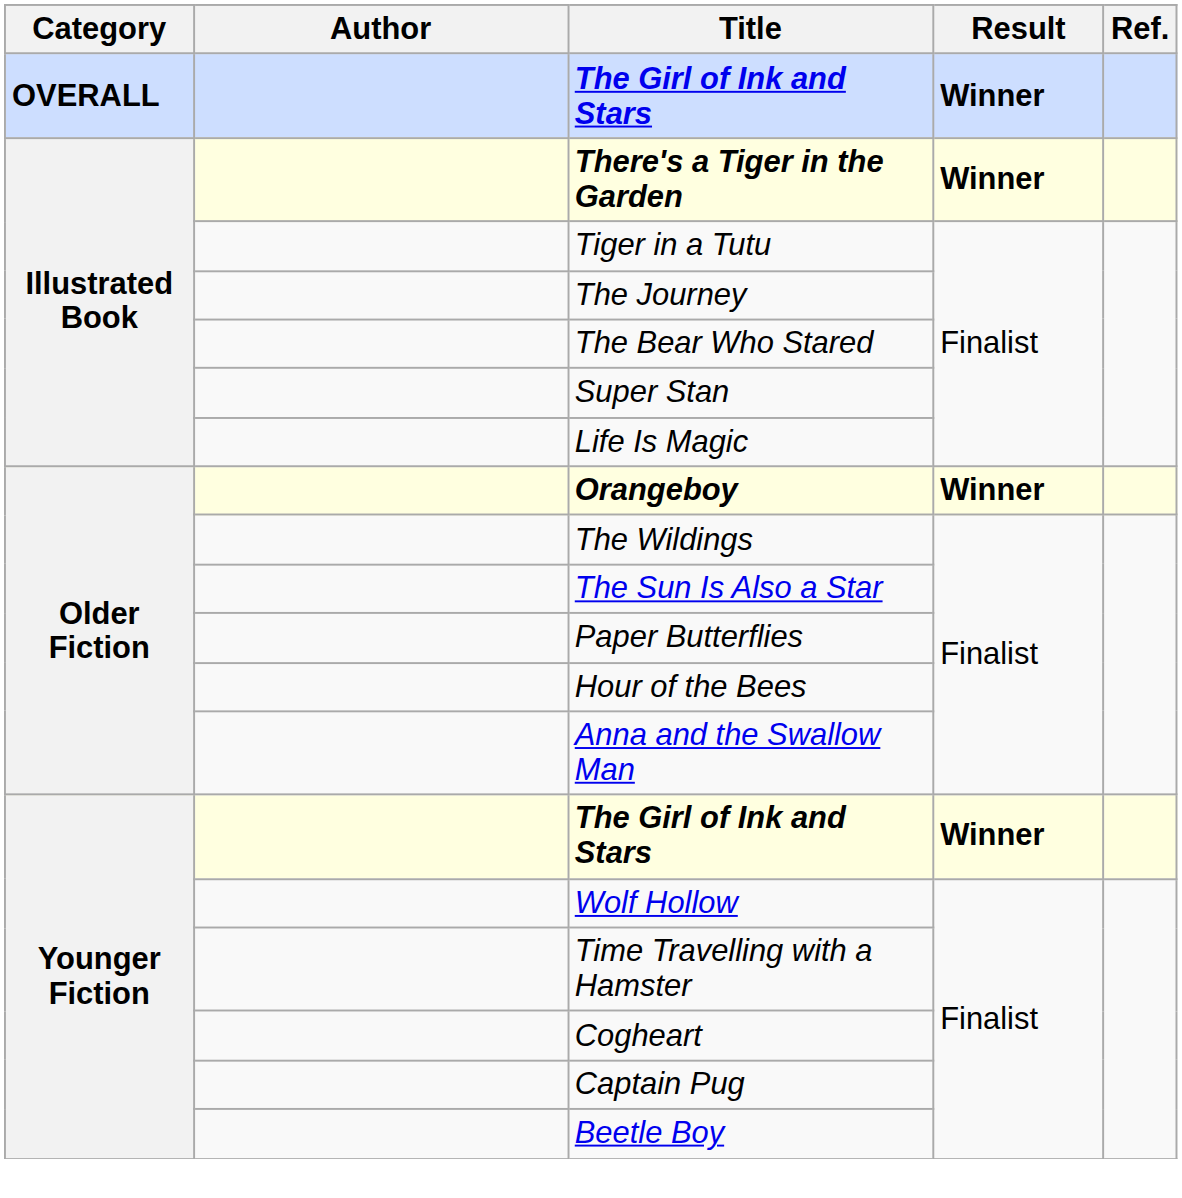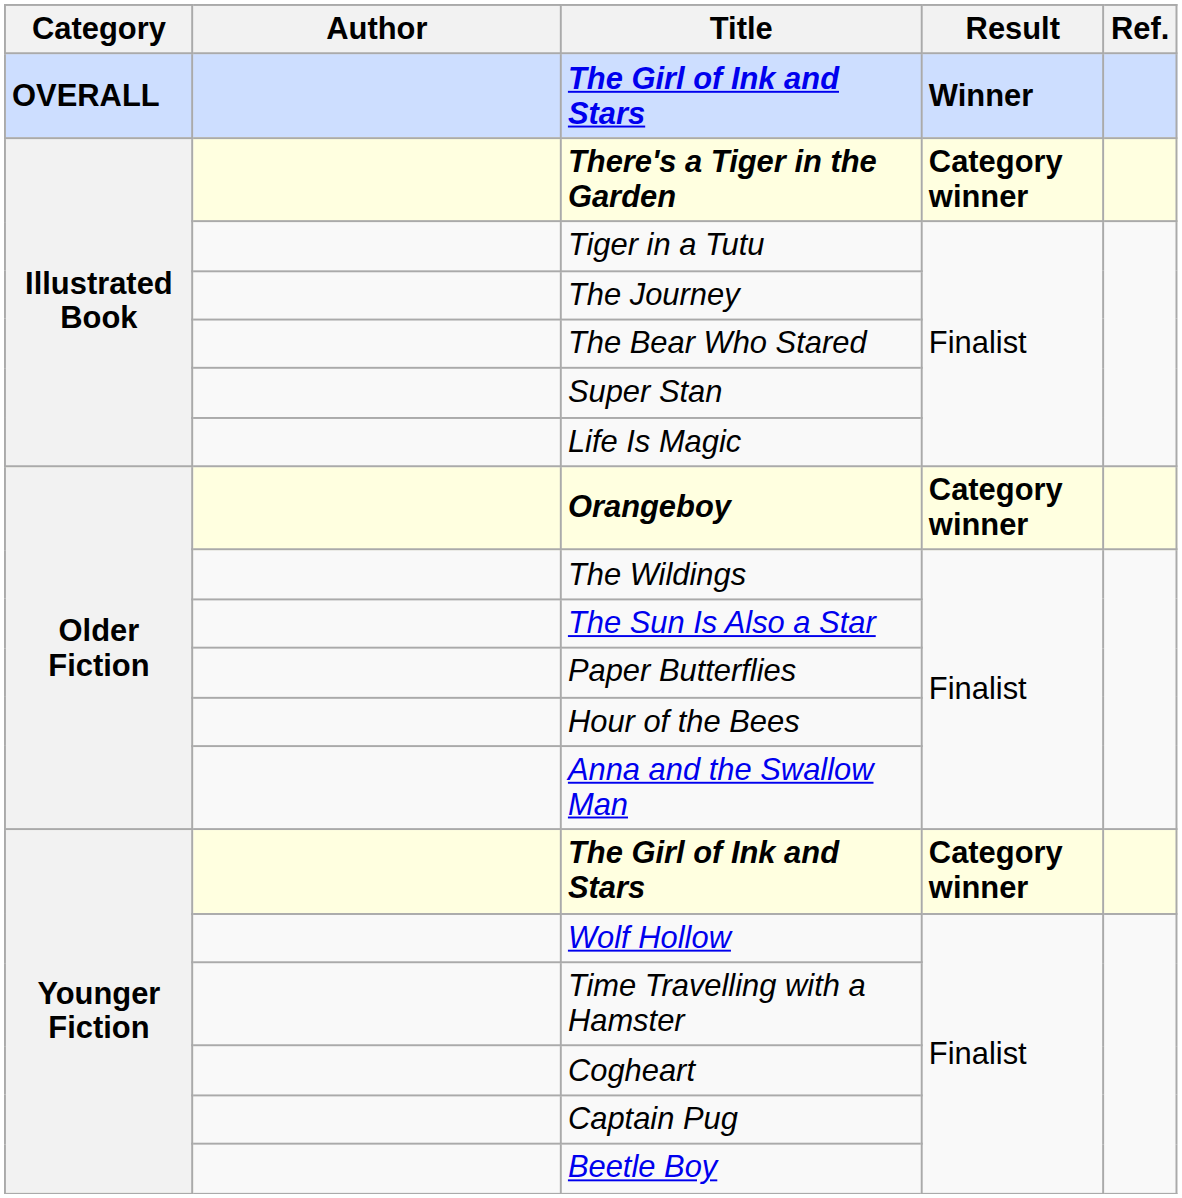There's a Tiger in the Garden | Result: Winner -> Category winner
Orangeboy | Result: Winner -> Category winner
Younger Fiction / The Girl of Ink and Stars | Result: Winner -> Category winner
